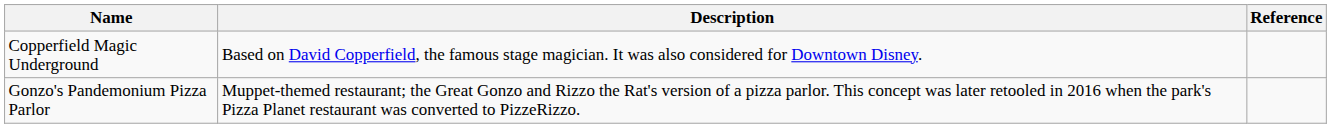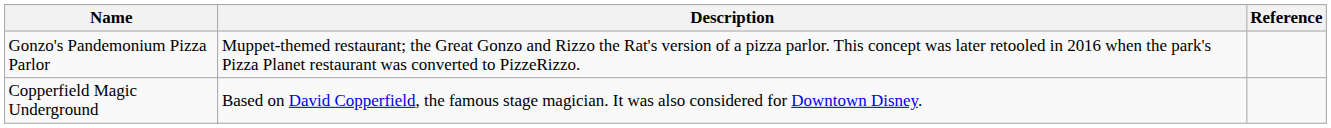rows swapped: Copperfield Magic Underground <-> Gonzo's Pandemonium Pizza Parlor
